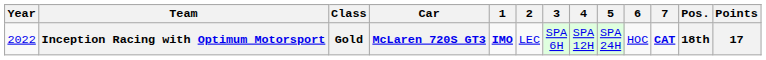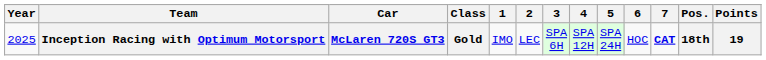columns swapped: Car <-> Class
Inception Racing with Optimum Motorsport | Year: 2022 -> 2025
Inception Racing with Optimum Motorsport | 1: bold -> normal
Inception Racing with Optimum Motorsport | Points: 17 -> 19
